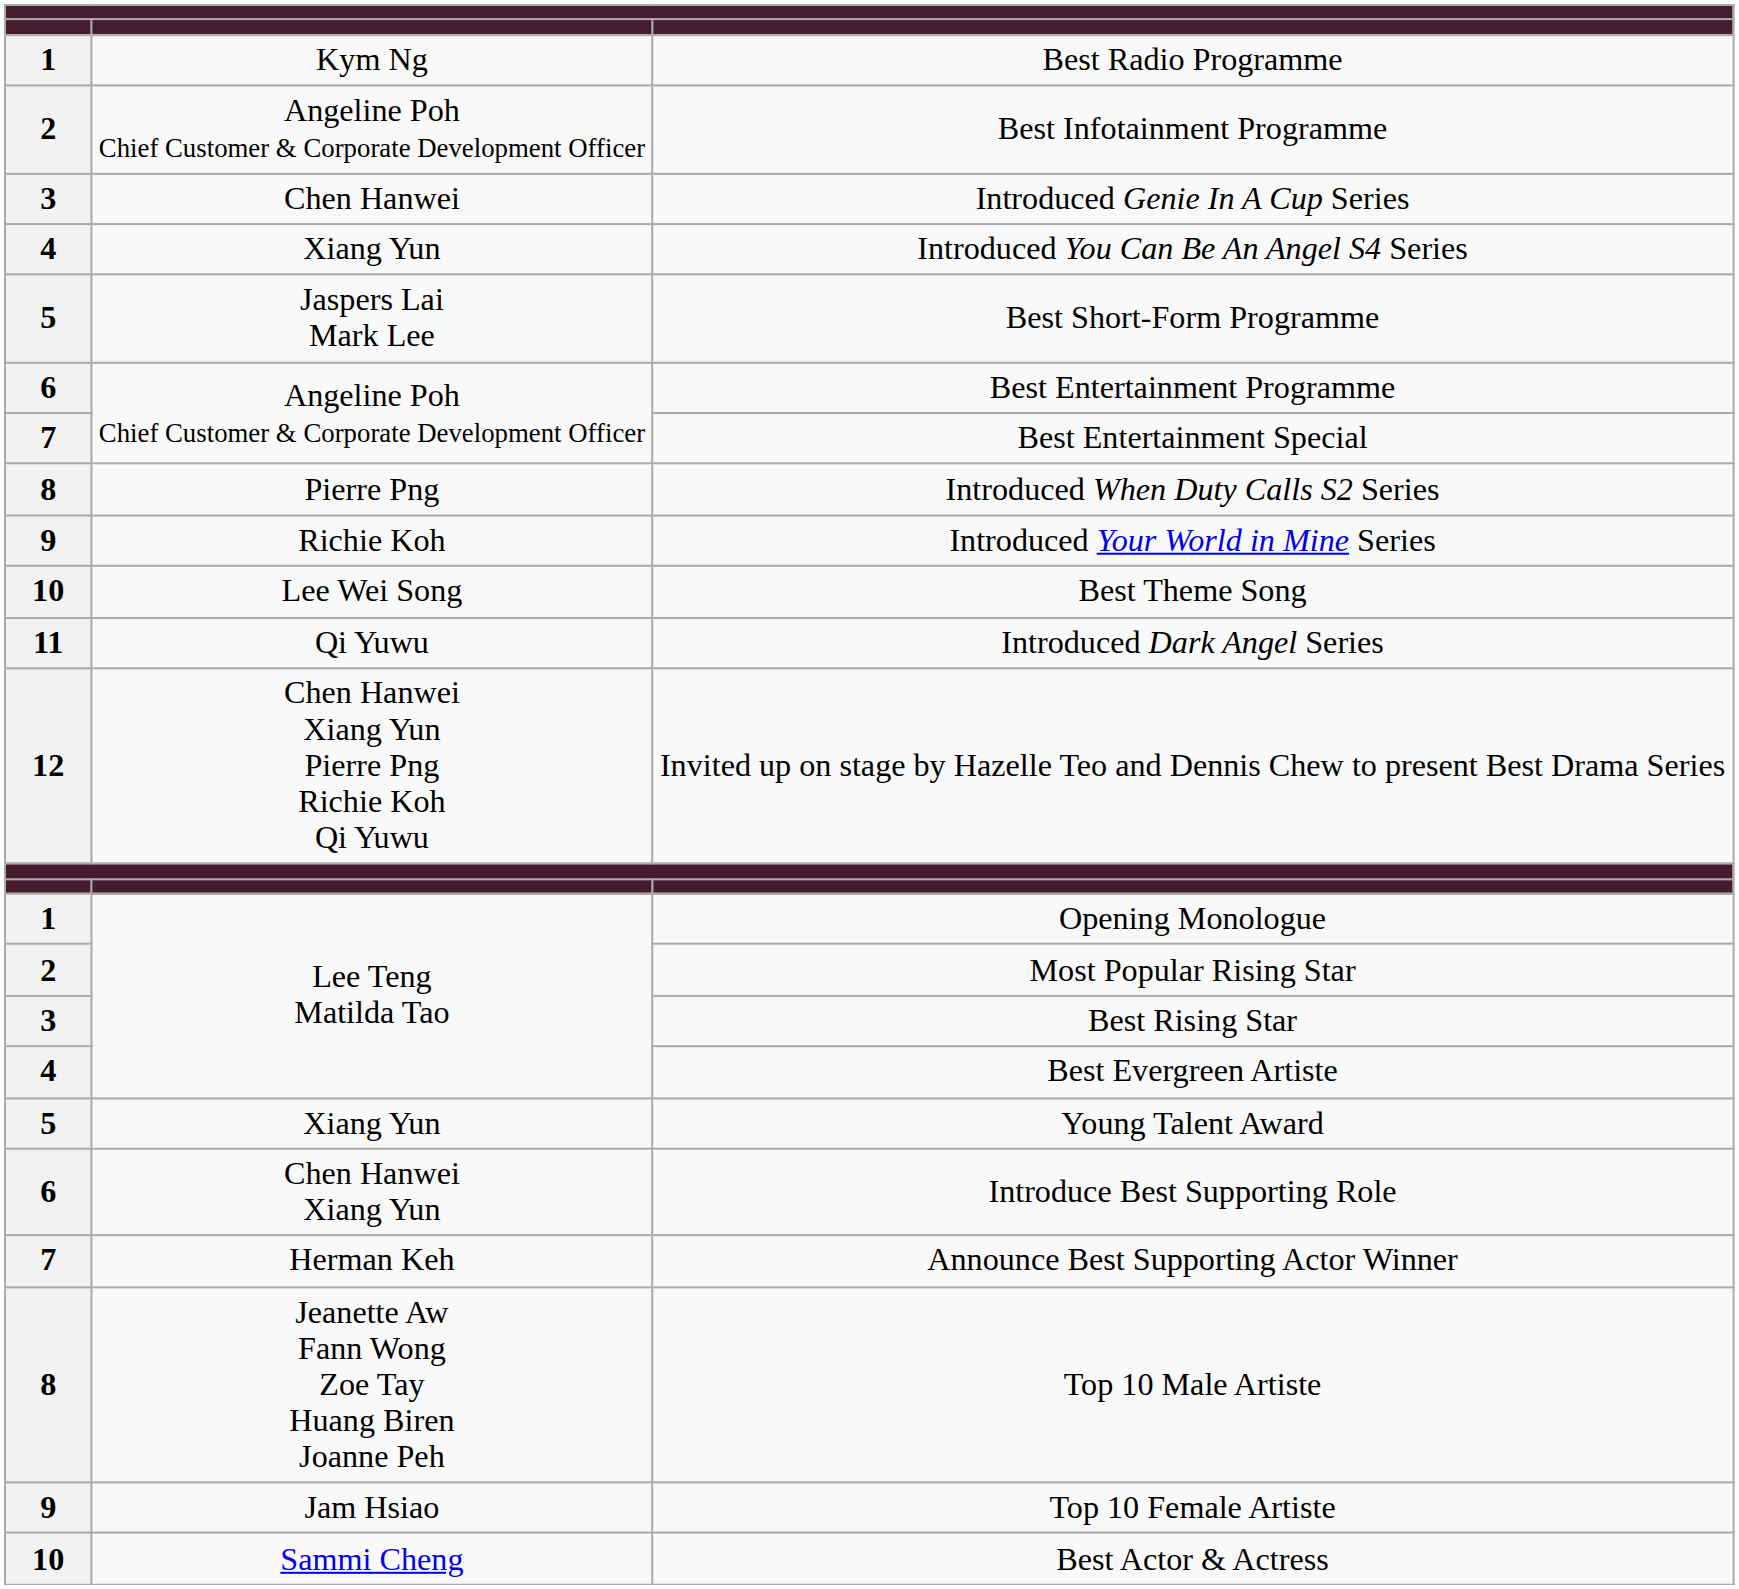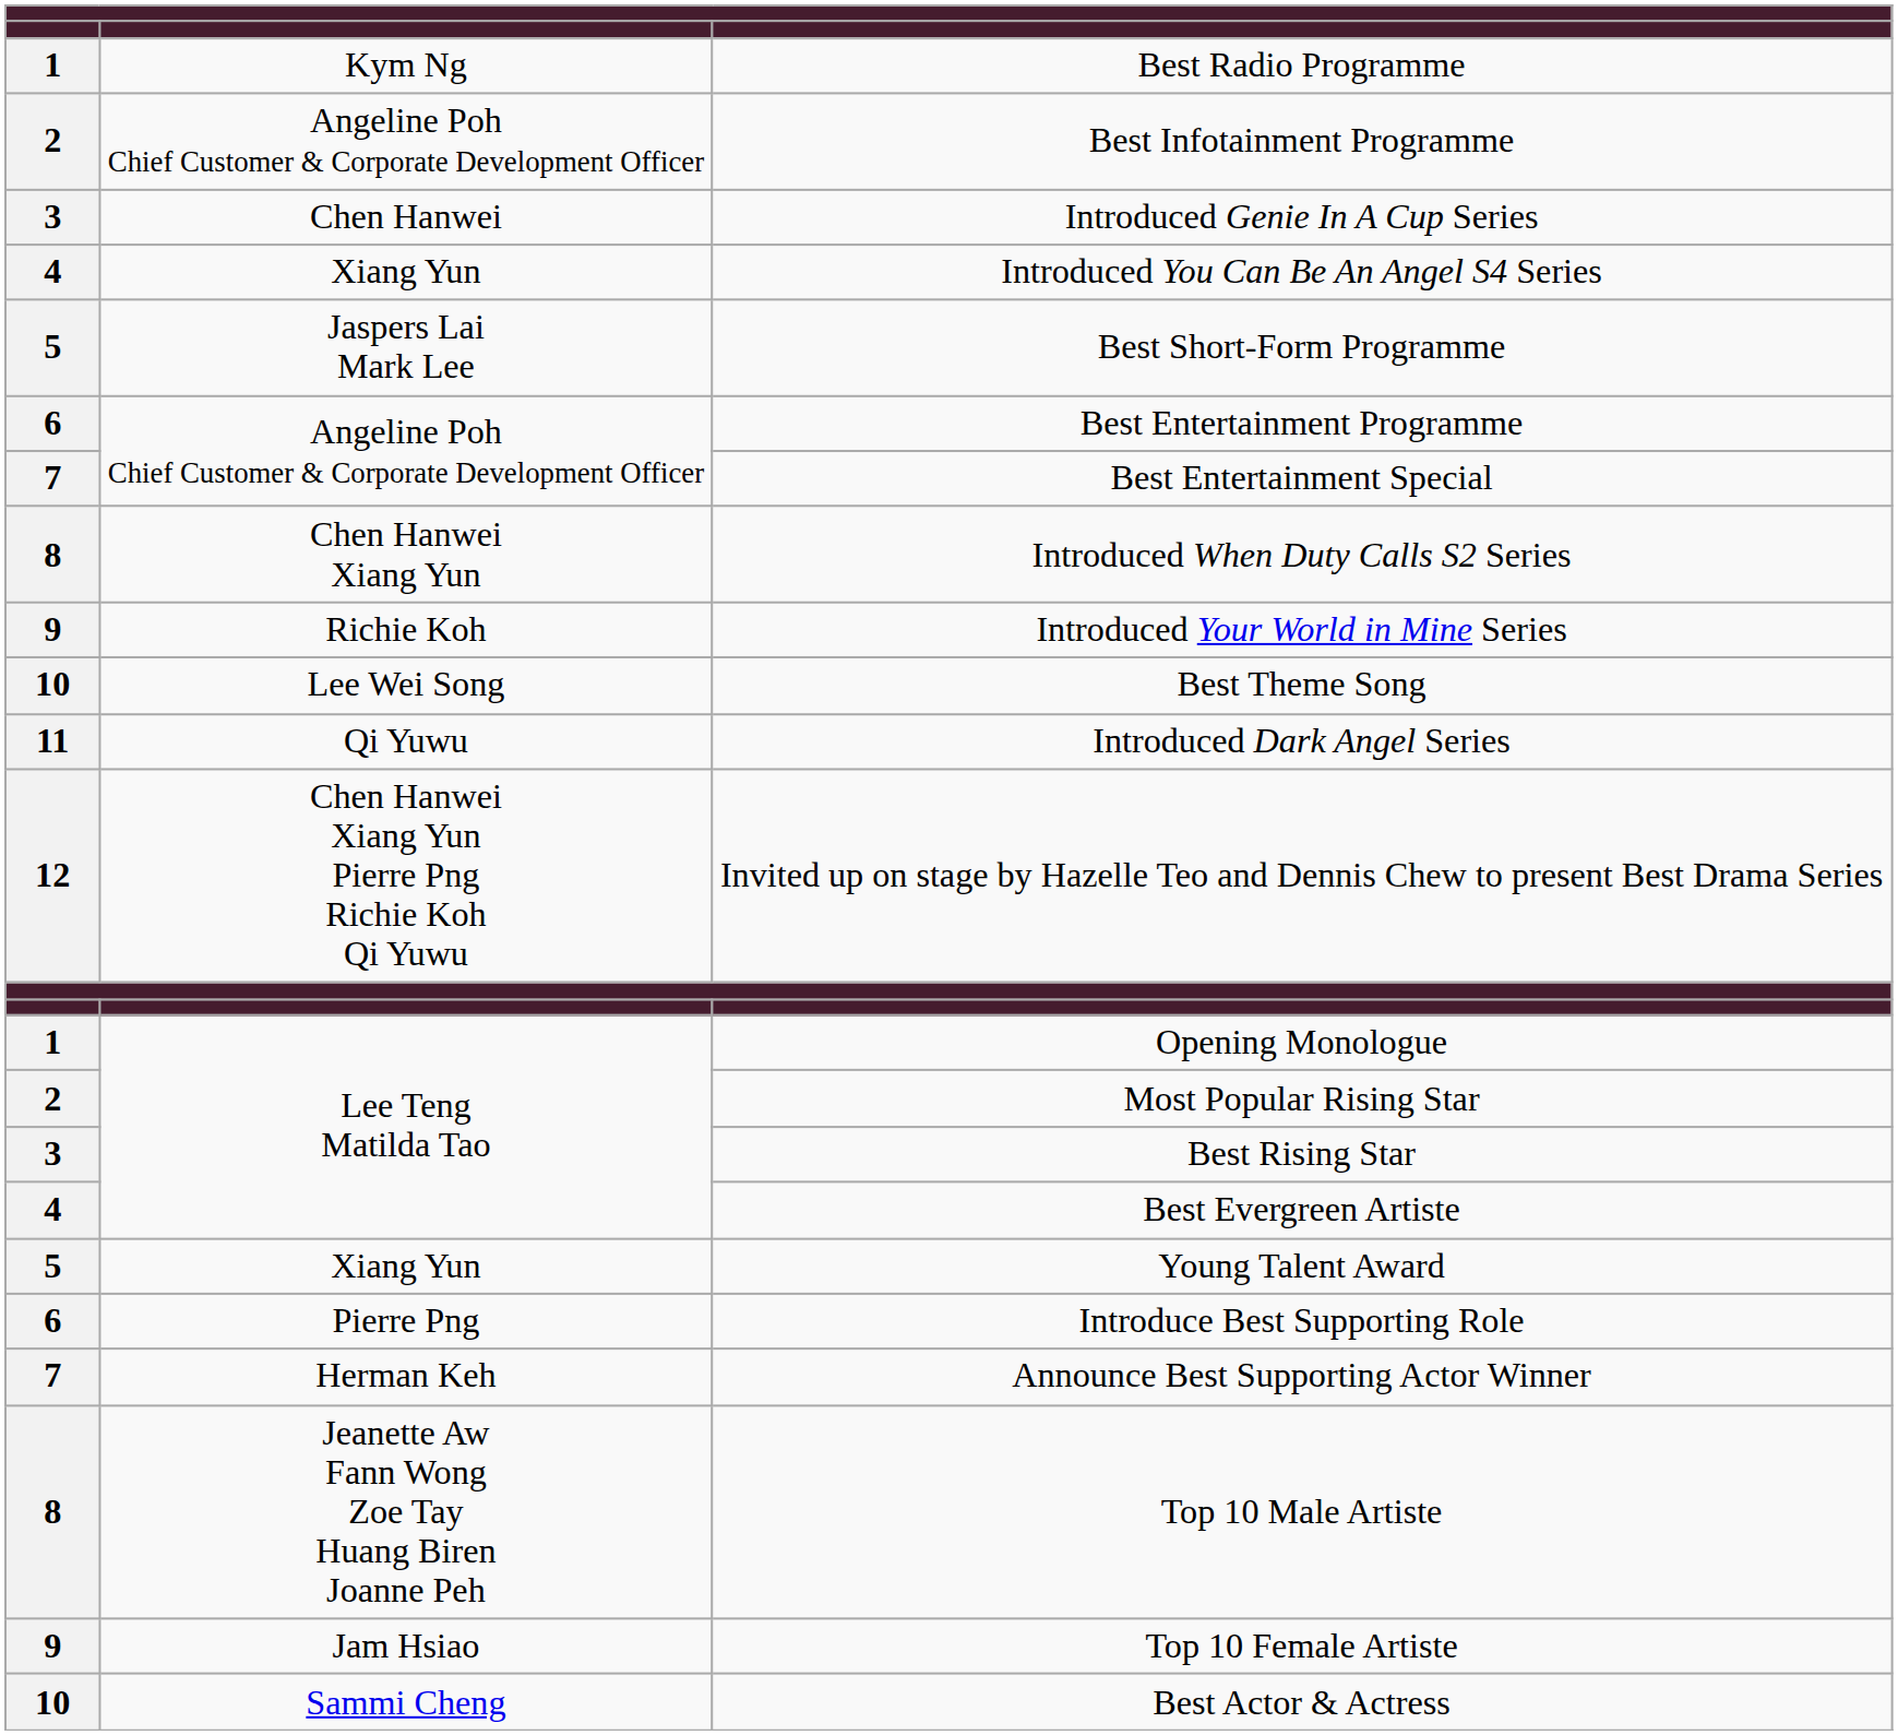Introduced When Duty Calls S2 Series | column 2: Pierre Png -> Chen Hanwei Xiang Yun
Introduce Best Supporting Role | column 2: Chen Hanwei Xiang Yun -> Pierre Png
